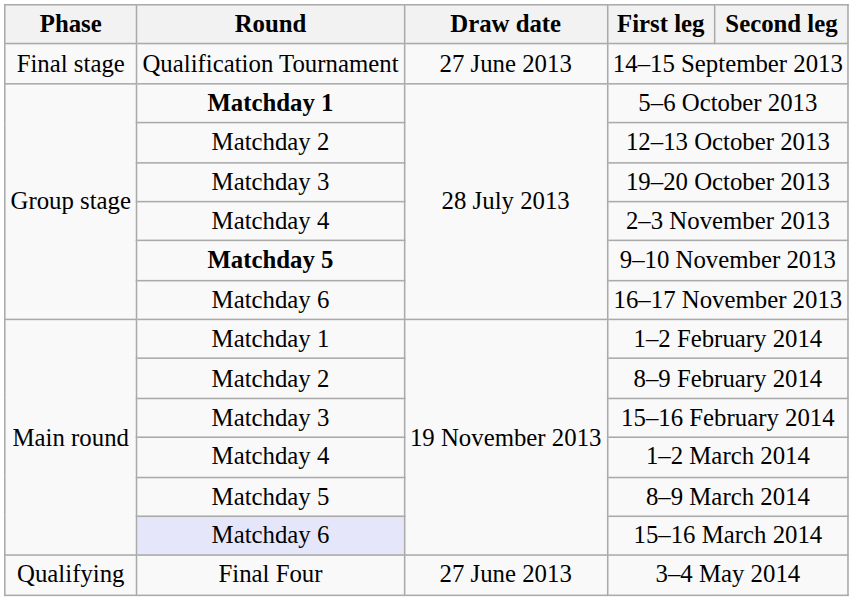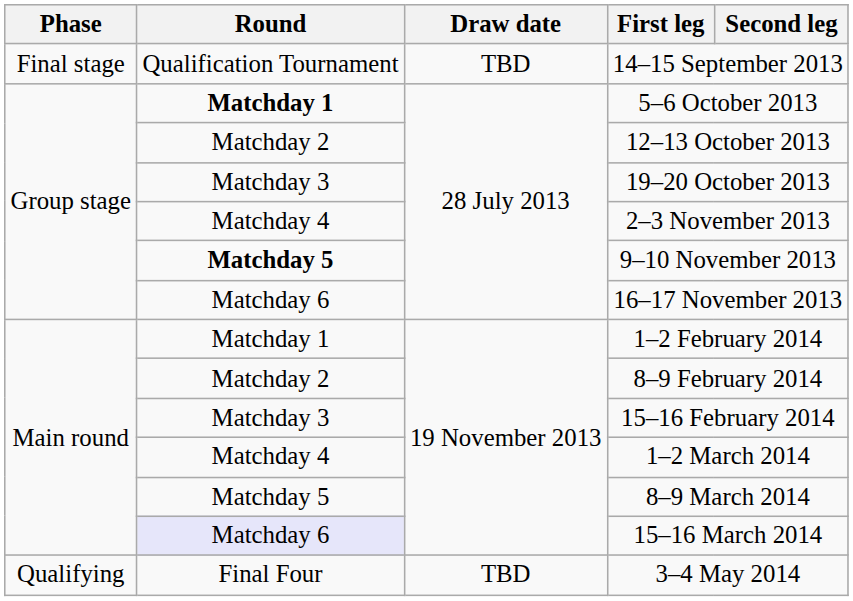14–15 September 2013 | Draw date: 27 June 2013 -> TBD
3–4 May 2014 | Draw date: 27 June 2013 -> TBD
